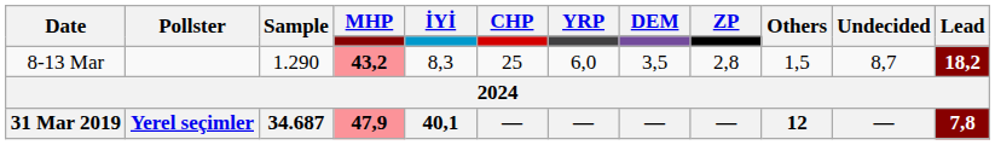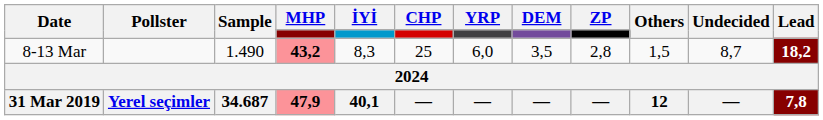8-13 Mar | Sample: 1.290 -> 1.490
